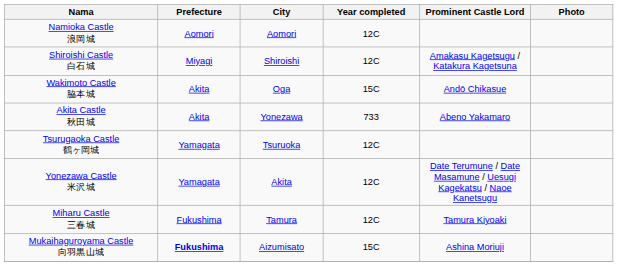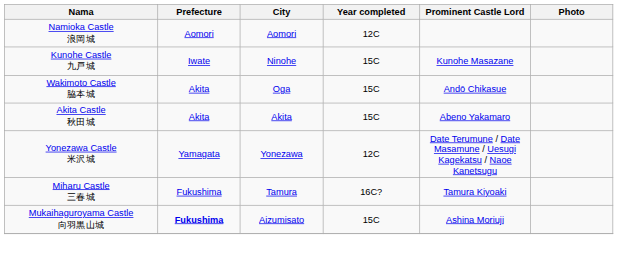+ row: Kunohe Castle 九戸城 | Iwate | Ninohe | 15C | Kunohe Masazane
- row: Shiroishi Castle 白石城 | Miyagi | Shiroishi | 12C | Amakasu Kagetsugu / Katakura Kagetsuna
Akita Castle 秋田城 | City: Yonezawa -> Akita
Akita Castle 秋田城 | Year completed: 733 -> 15C
- row: Tsurugaoka Castle 鶴ヶ岡城 | Yamagata | Tsuruoka | 12C
Yonezawa Castle 米沢城 | City: Akita -> Yonezawa
Miharu Castle 三春城 | Year completed: 12C -> 16C?
